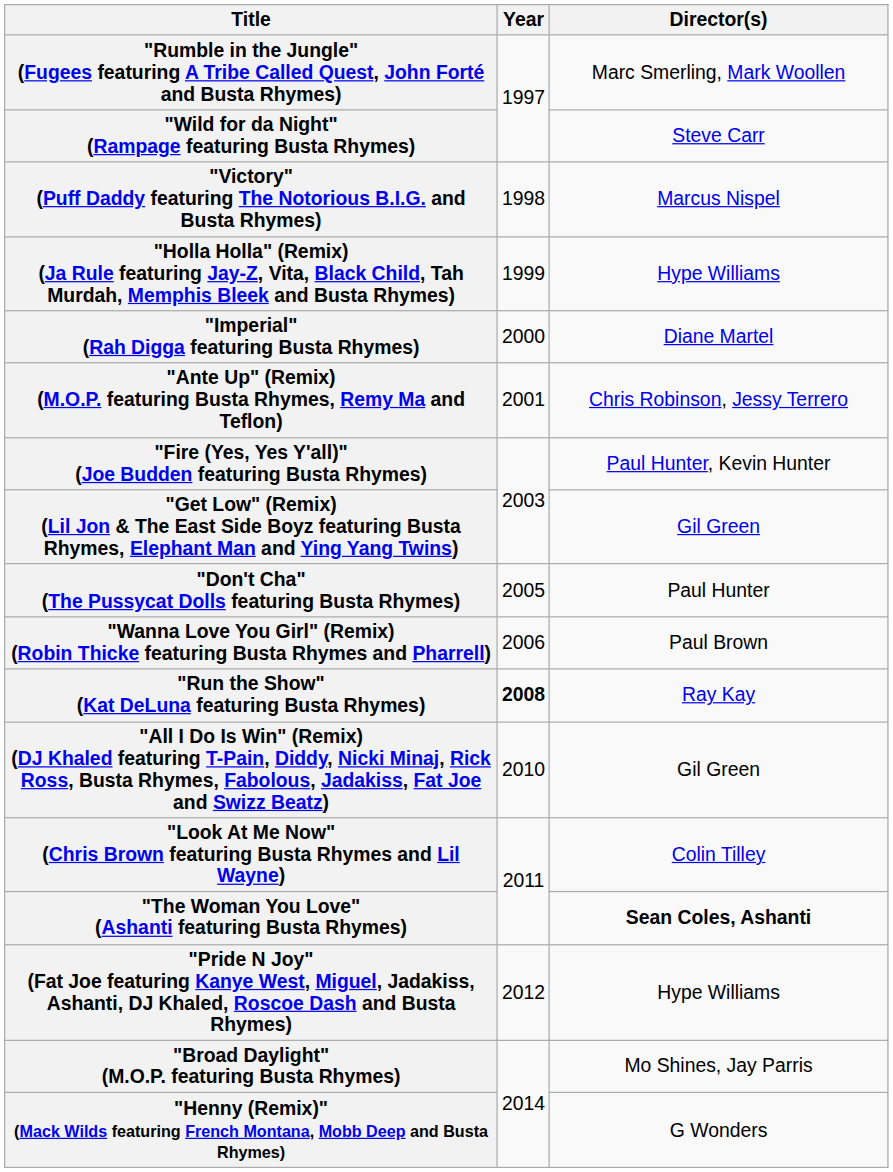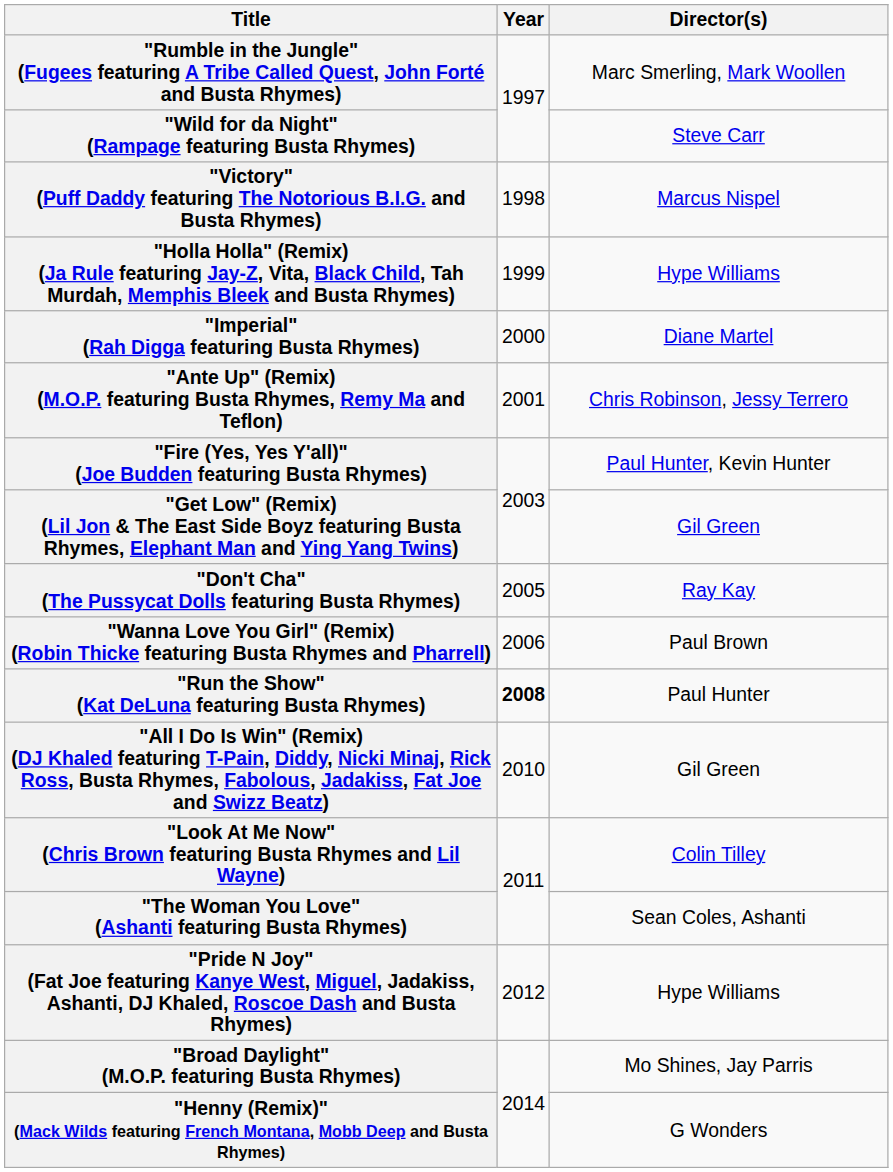"Don't Cha" (The Pussycat Dolls featuring Busta Rhymes) | Director(s): Paul Hunter -> Ray Kay
"Run the Show" (Kat DeLuna featuring Busta Rhymes) | Director(s): Ray Kay -> Paul Hunter
"The Woman You Love" (Ashanti featuring Busta Rhymes) | Director(s): bold -> normal
